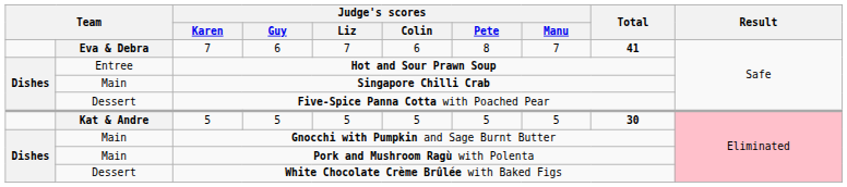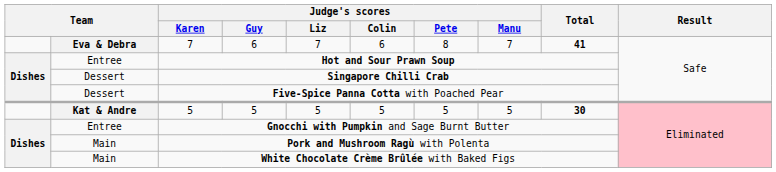Singapore Chilli Crab | column 2: Main -> Dessert
Gnocchi with Pumpkin and Sage Burnt Butter | column 2: Main -> Entree
White Chocolate Crème Brûlée with Baked Figs | column 2: Dessert -> Main
